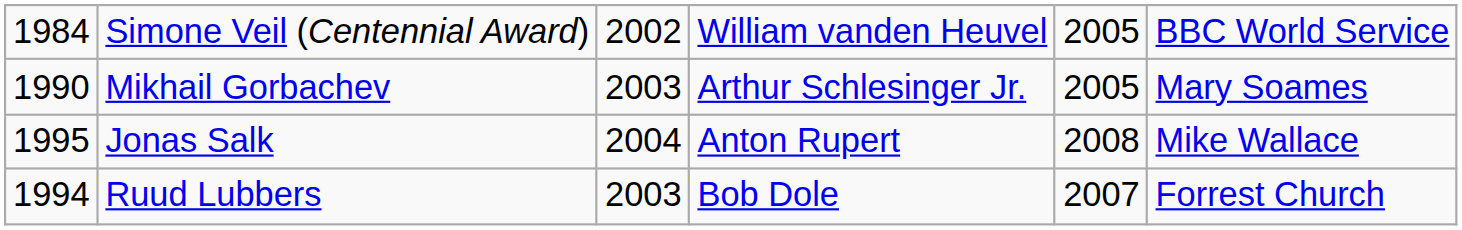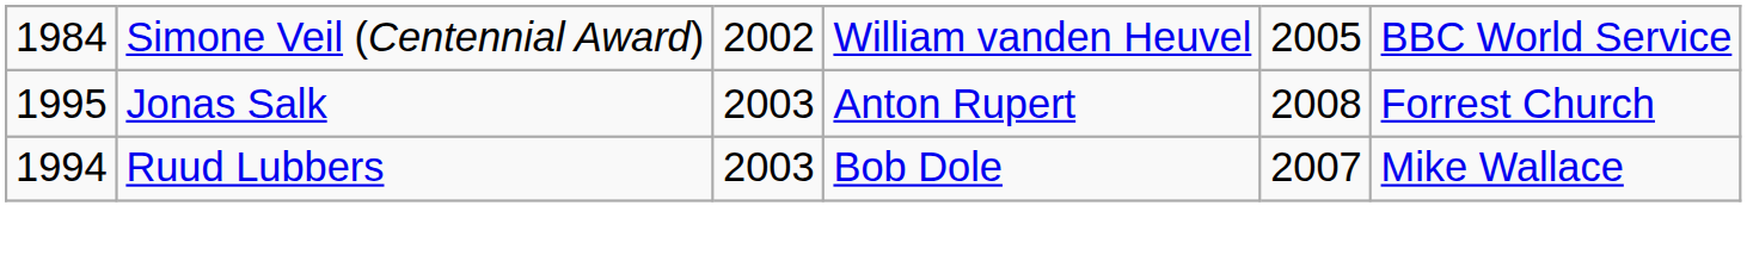- row: 1990 | Mikhail Gorbachev | 2003 | Arthur Schlesinger Jr. | 2005 | Mary Soames
Jonas Salk | column 3: 2004 -> 2003
Jonas Salk | column 6: Mike Wallace -> Forrest Church
Ruud Lubbers | column 6: Forrest Church -> Mike Wallace
